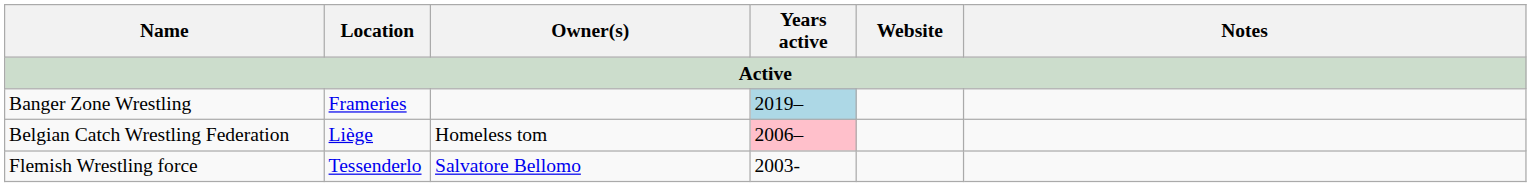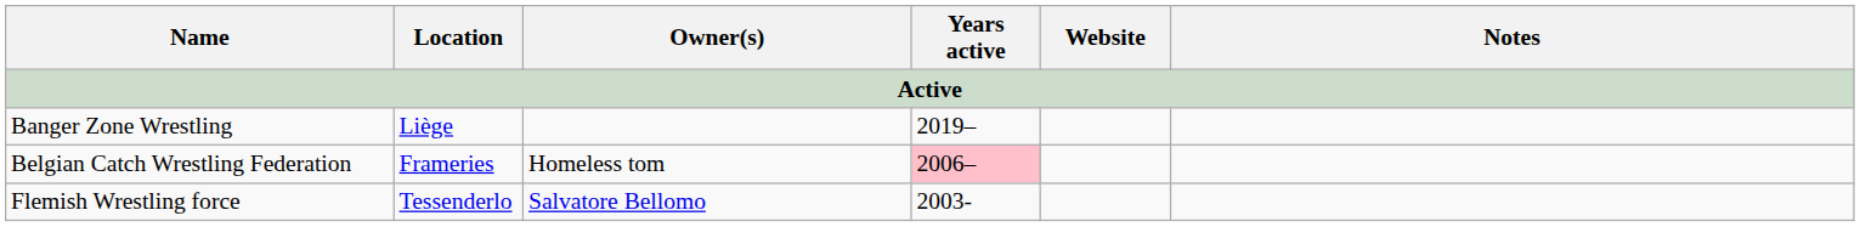Banger Zone Wrestling | Location: Frameries -> Liège
Banger Zone Wrestling | Years active: lightblue background -> no background
Belgian Catch Wrestling Federation | Location: Liège -> Frameries
